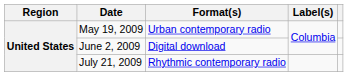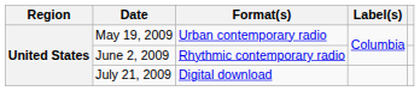June 2, 2009 | Format(s): Digital download -> Rhythmic contemporary radio
July 21, 2009 | Format(s): Rhythmic contemporary radio -> Digital download
